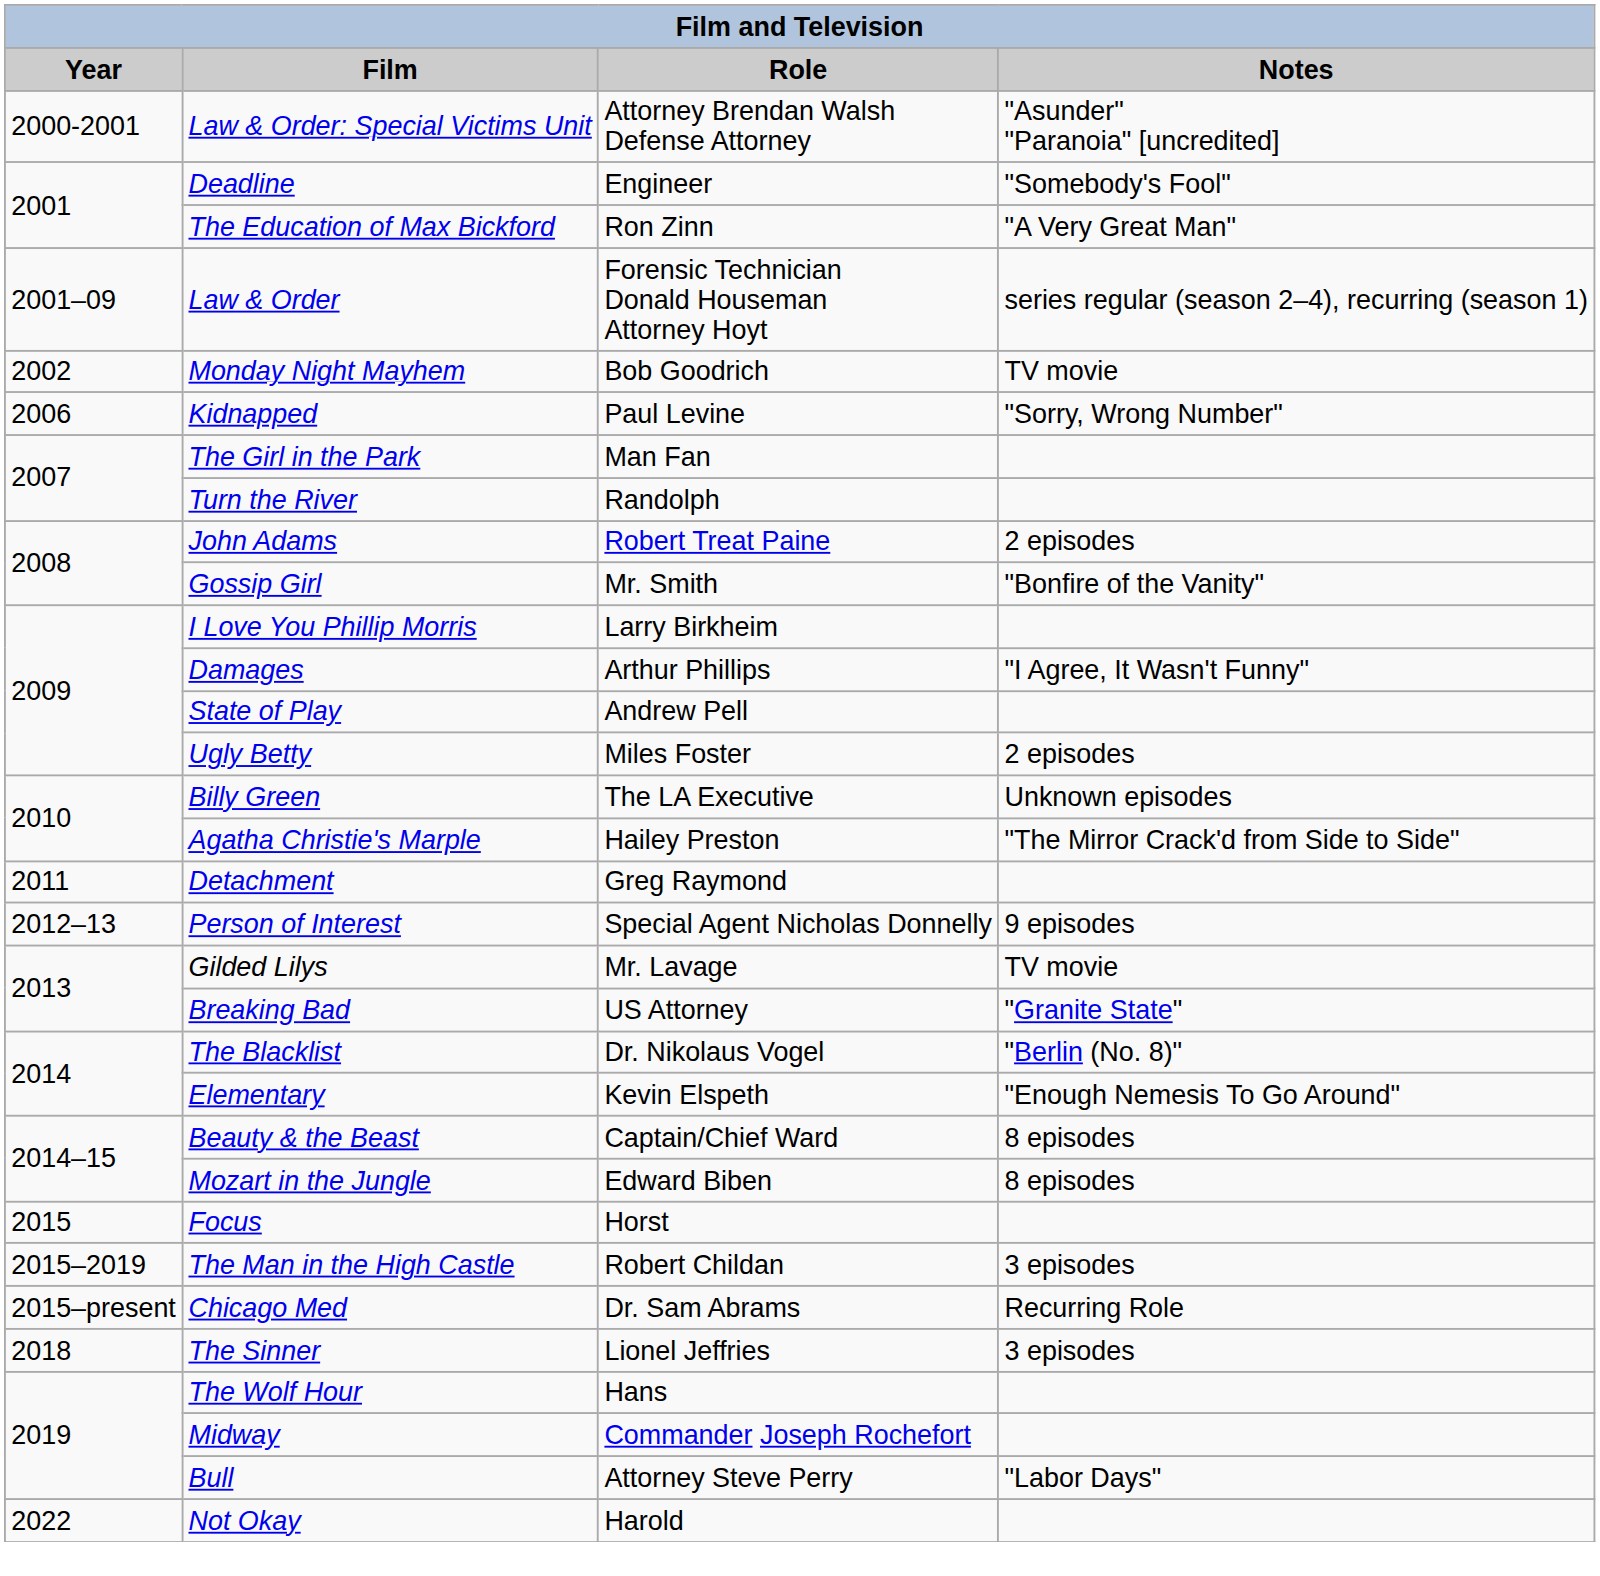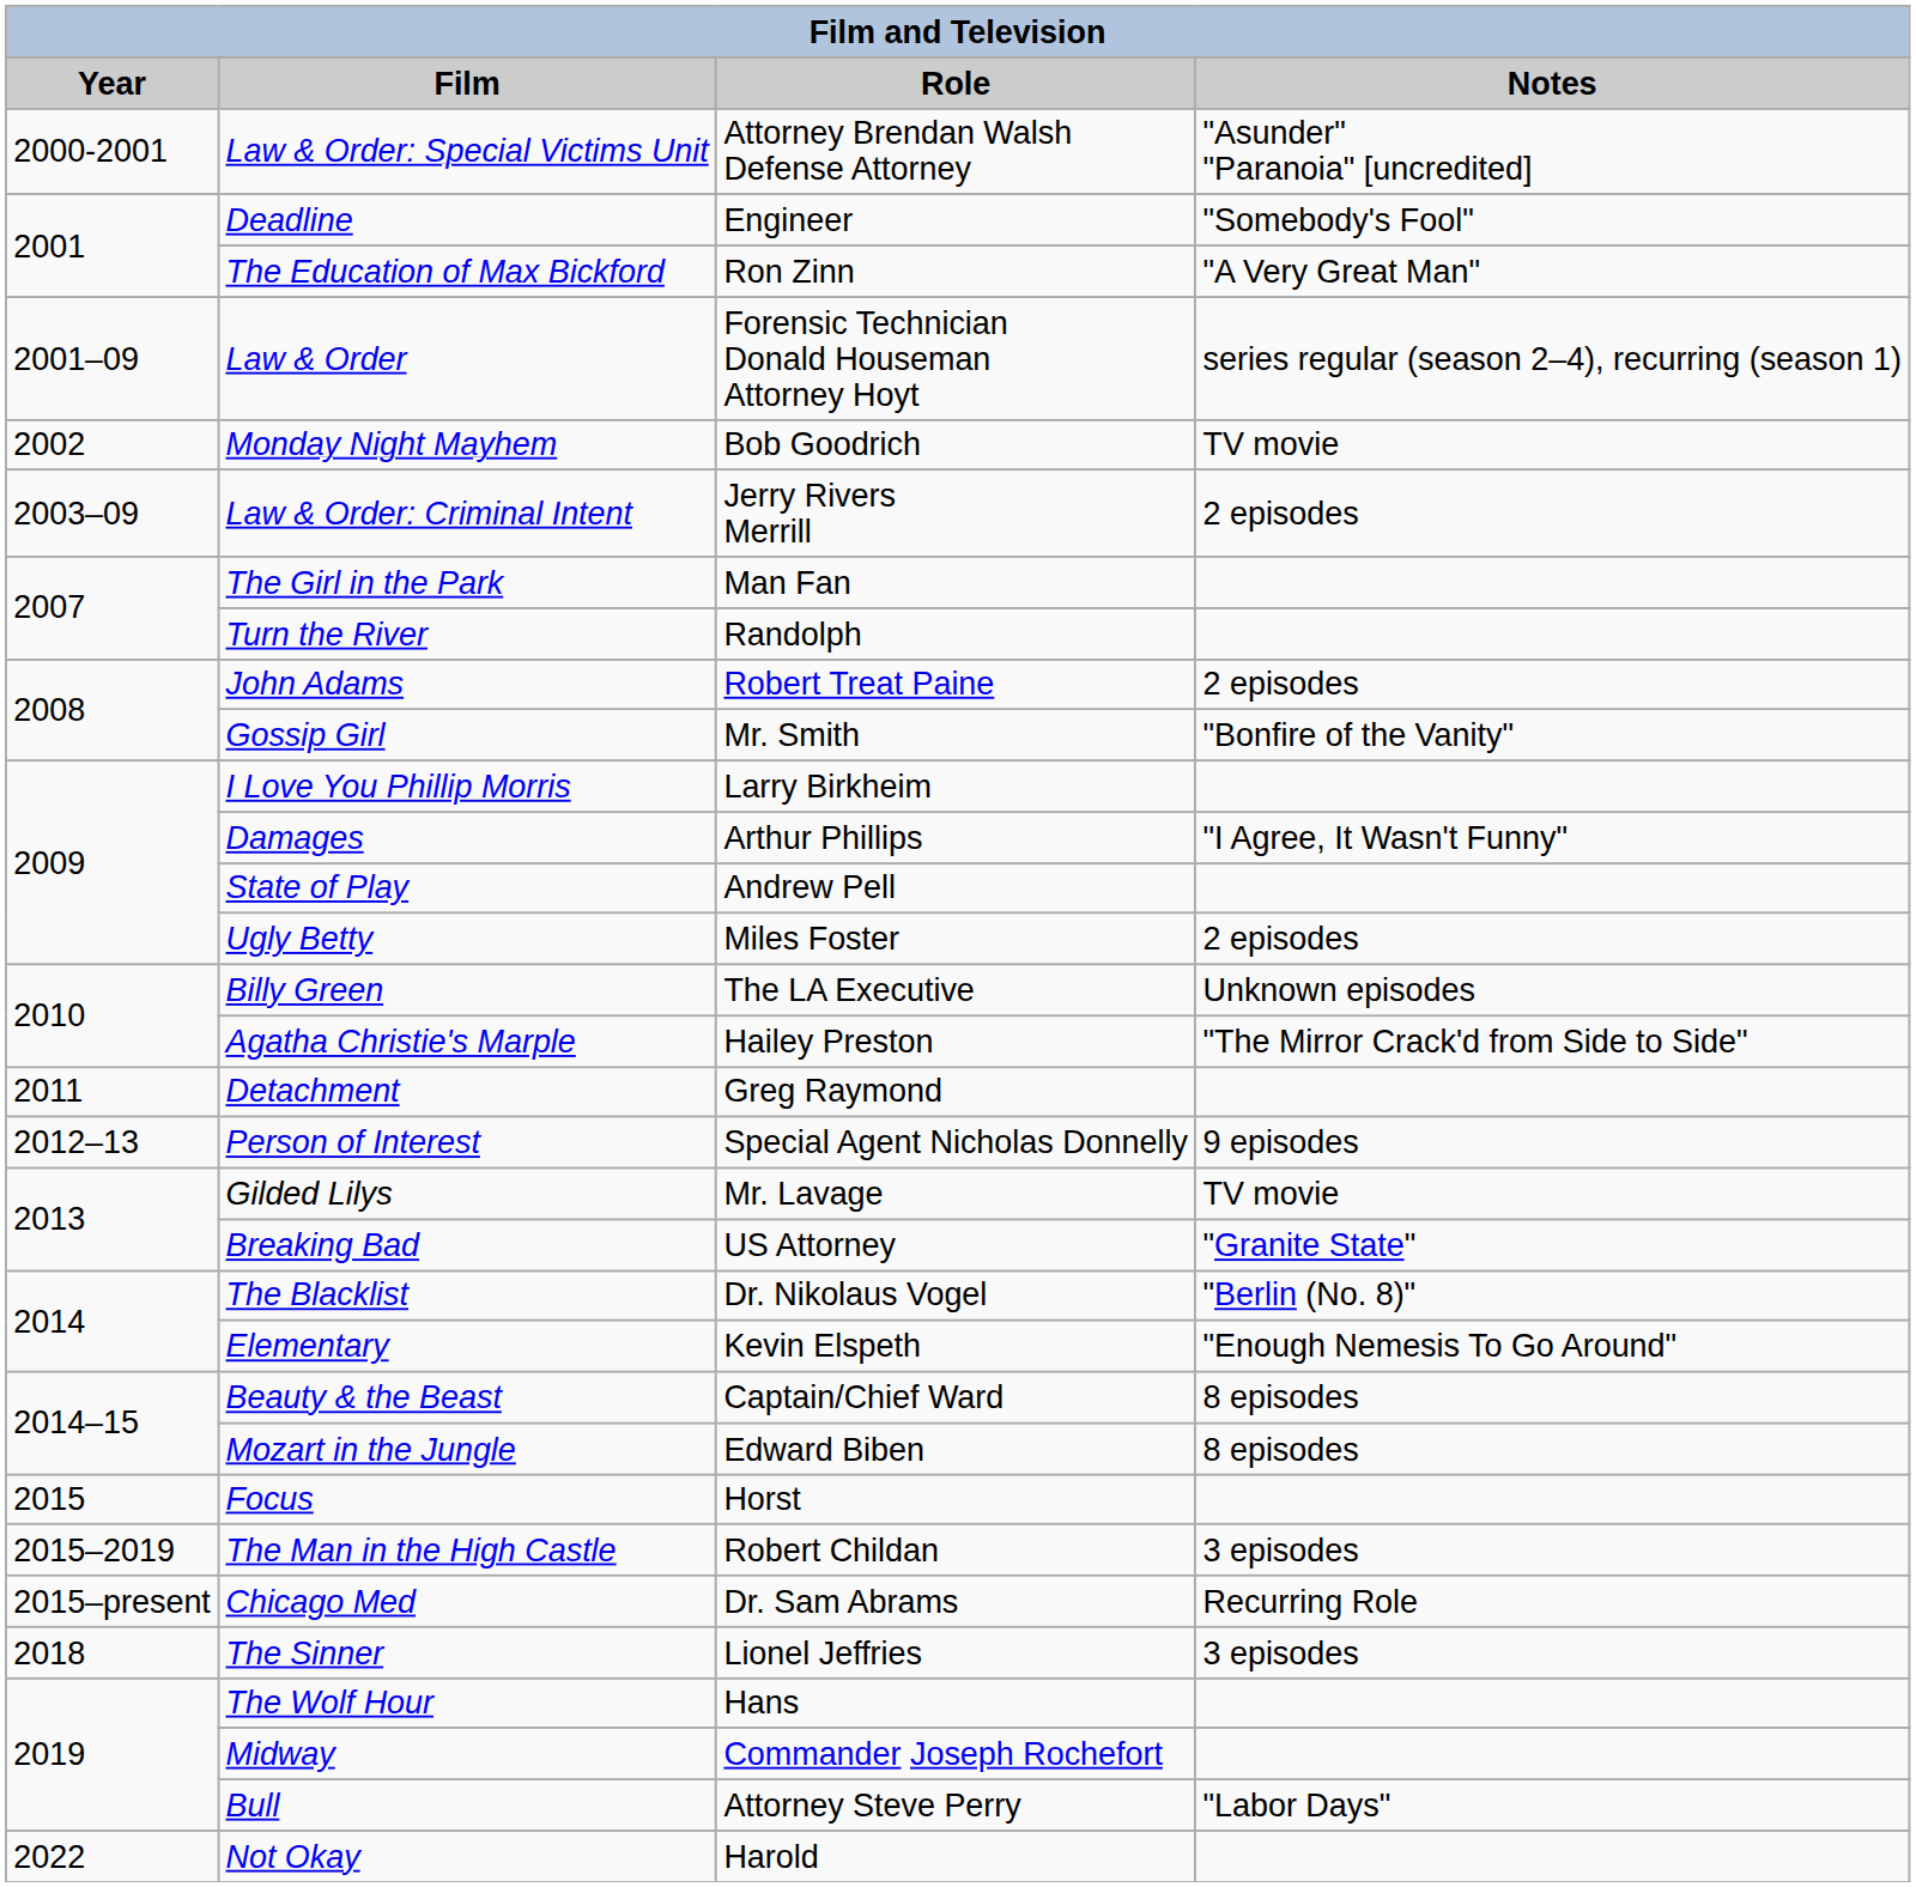+ row: 2003–09 | Law & Order: Criminal Intent | Jerry Rivers Merrill | 2 episodes
- row: 2006 | Kidnapped | Paul Levine | "Sorry, Wrong Number"
